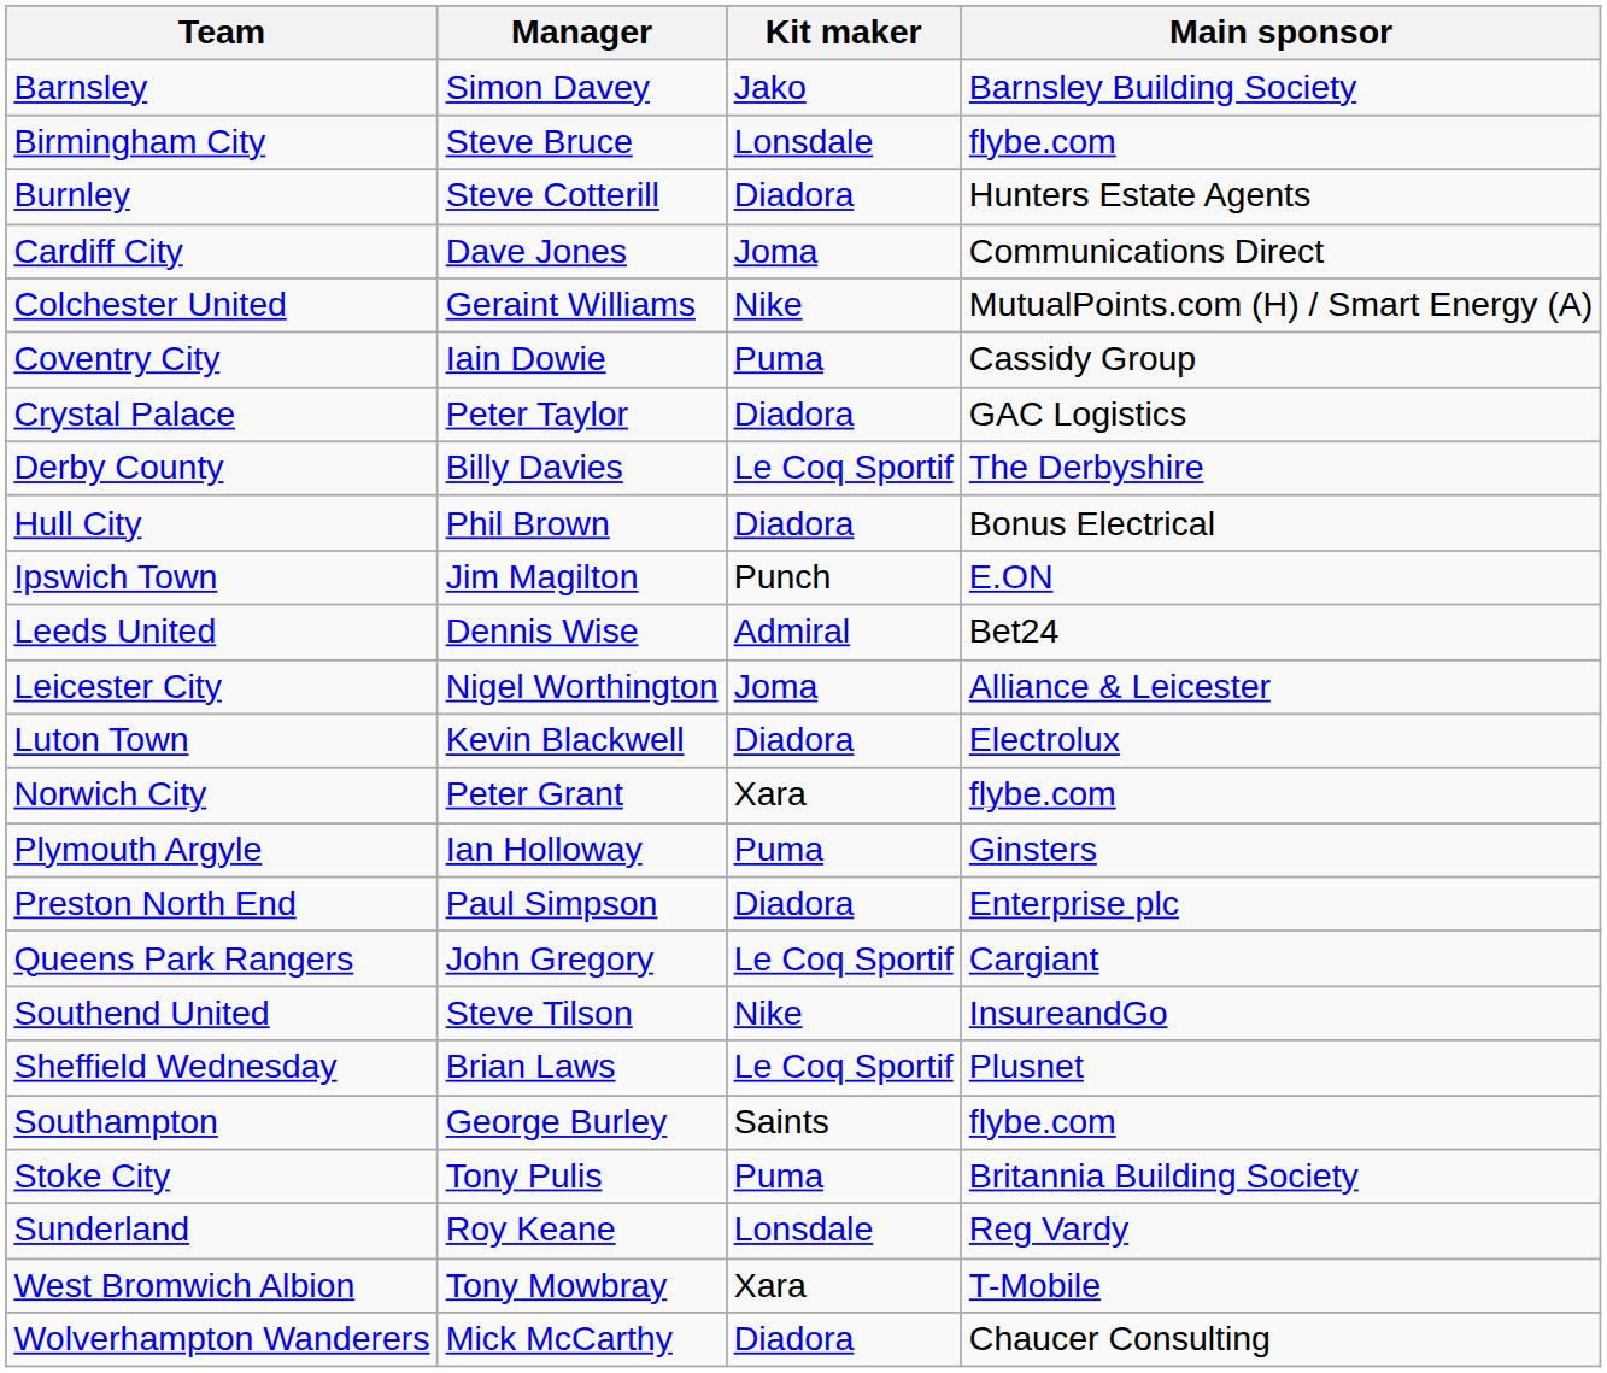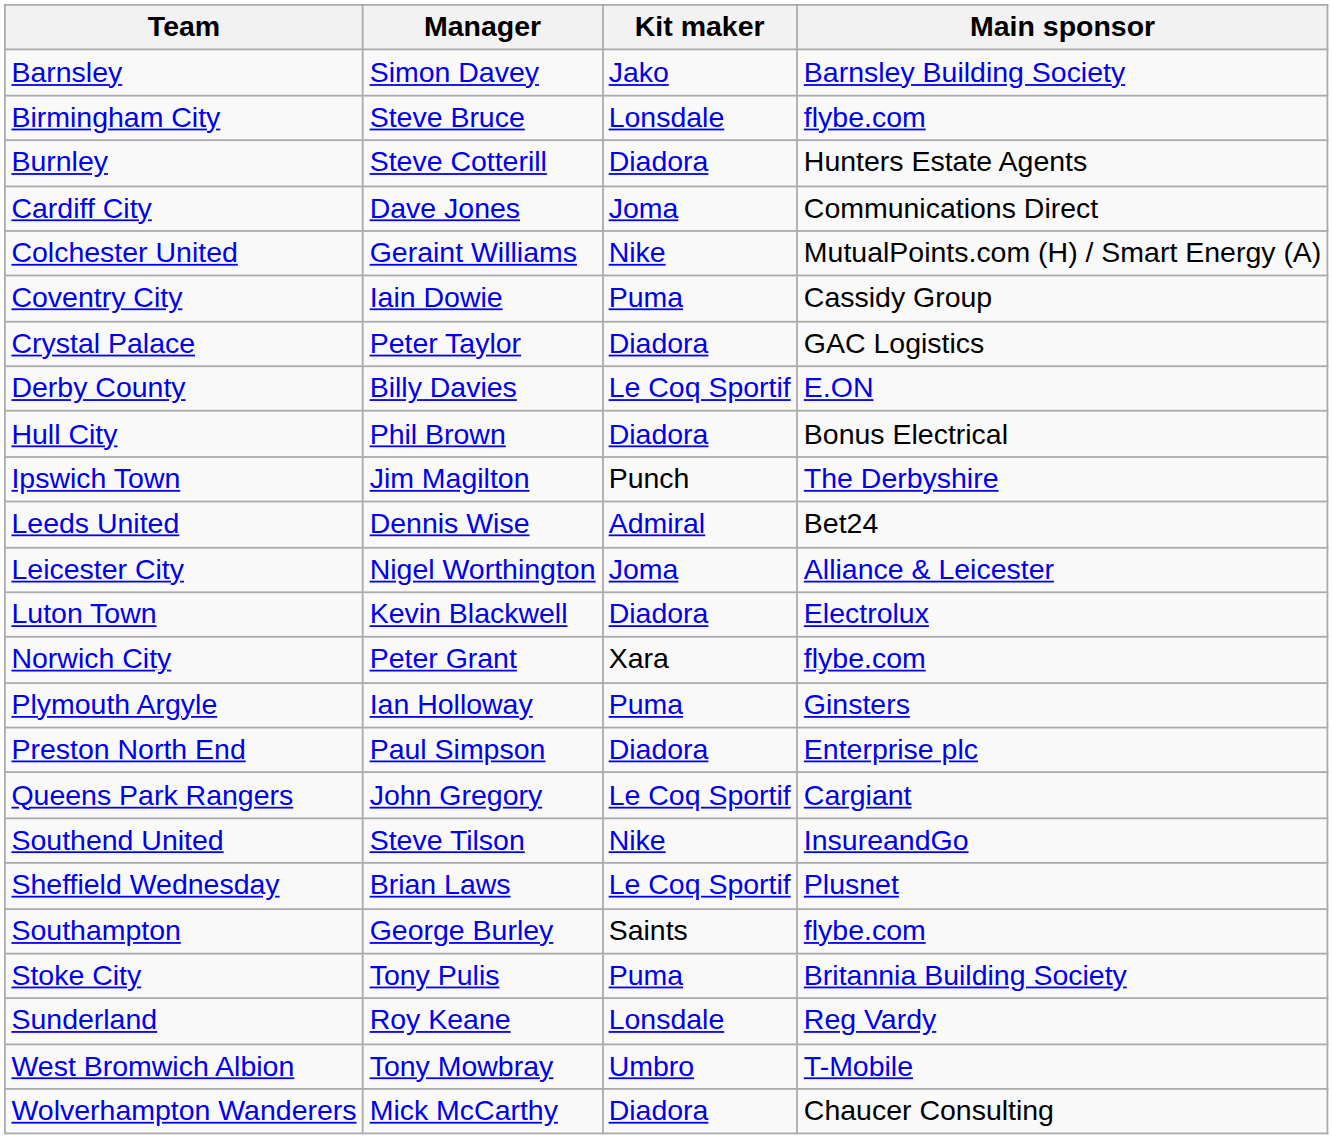Derby County | Main sponsor: The Derbyshire -> E.ON
Ipswich Town | Main sponsor: E.ON -> The Derbyshire
West Bromwich Albion | Kit maker: Xara -> Umbro
